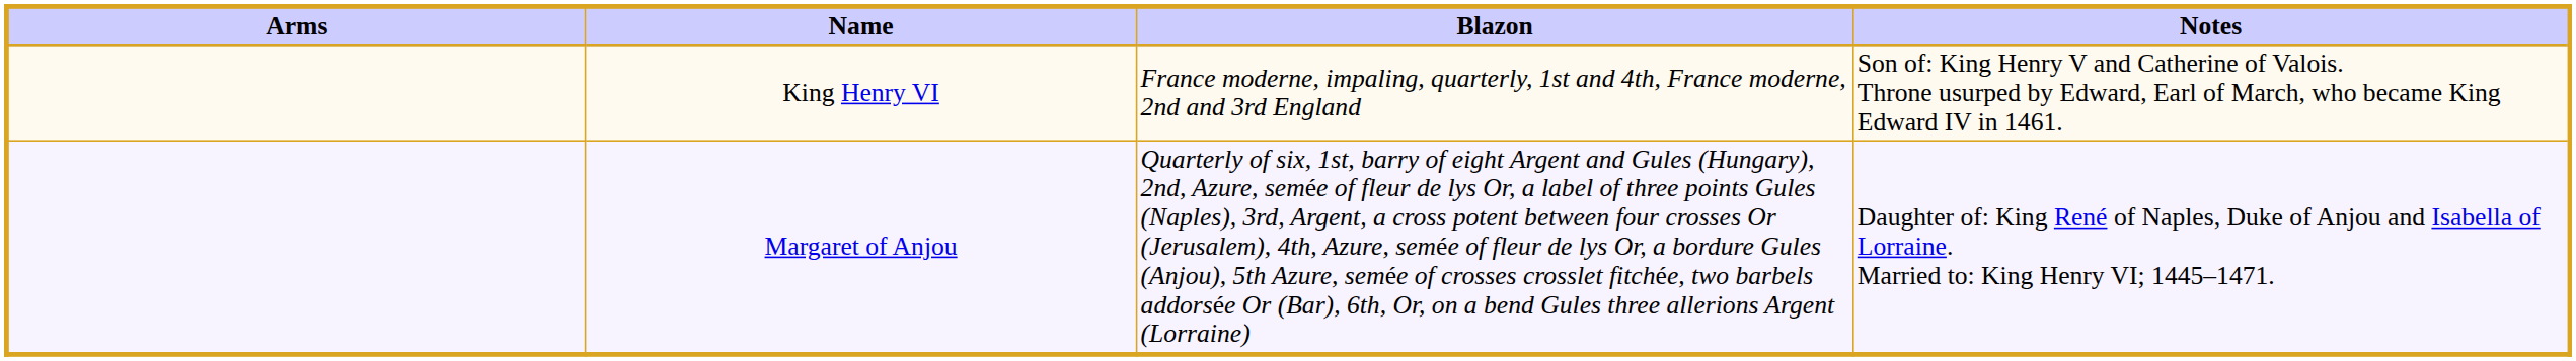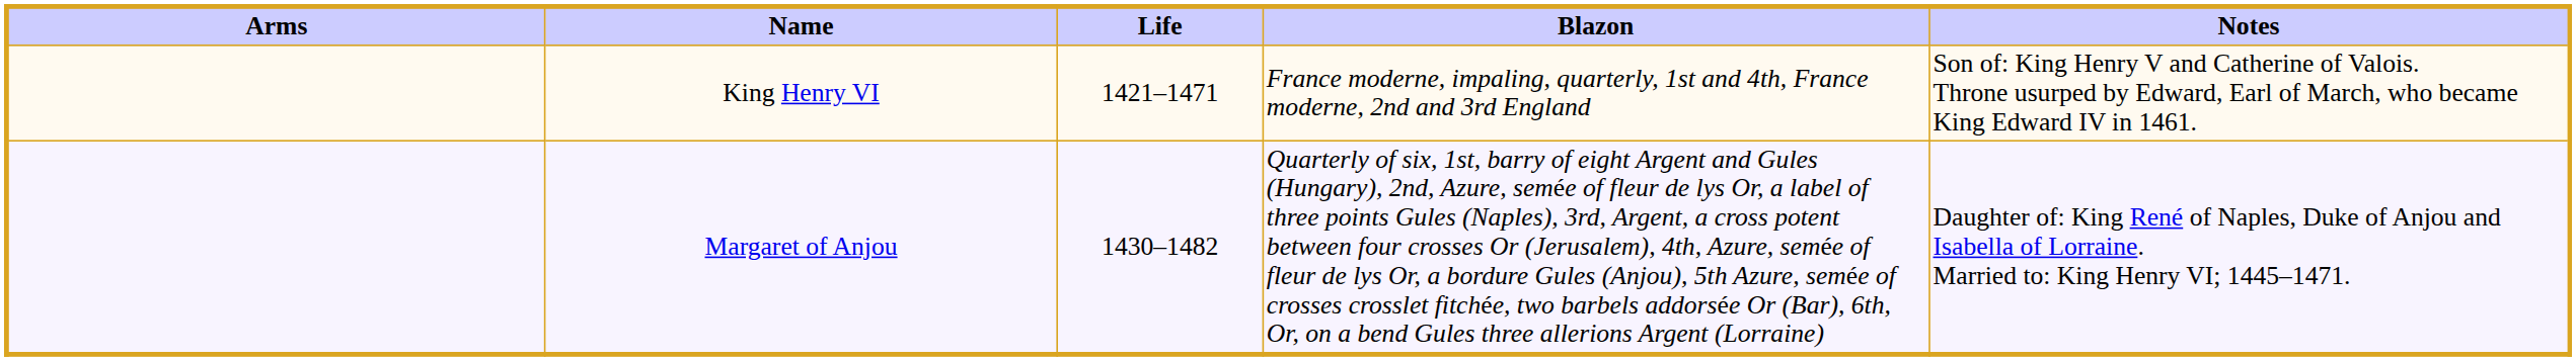+ column: Life | 1421–1471 | 1430–1482
